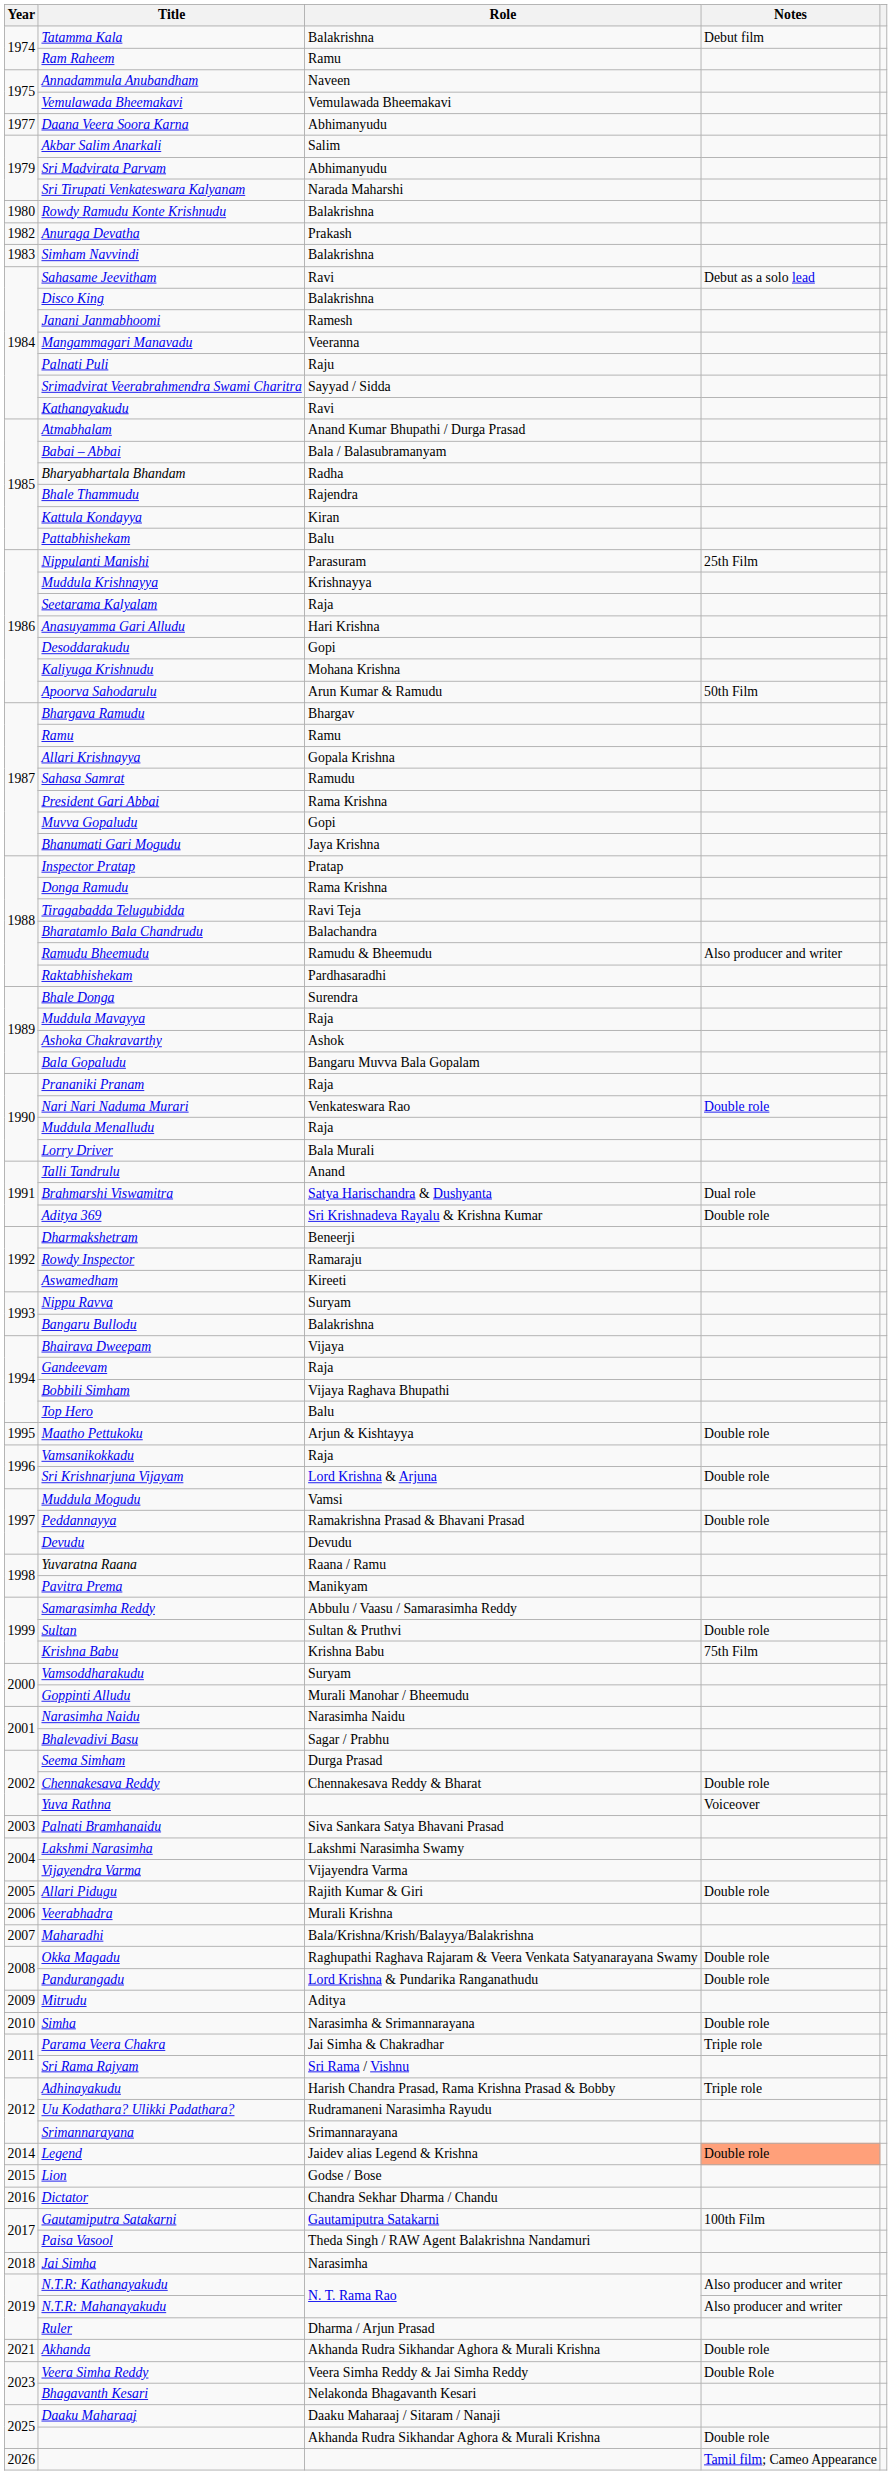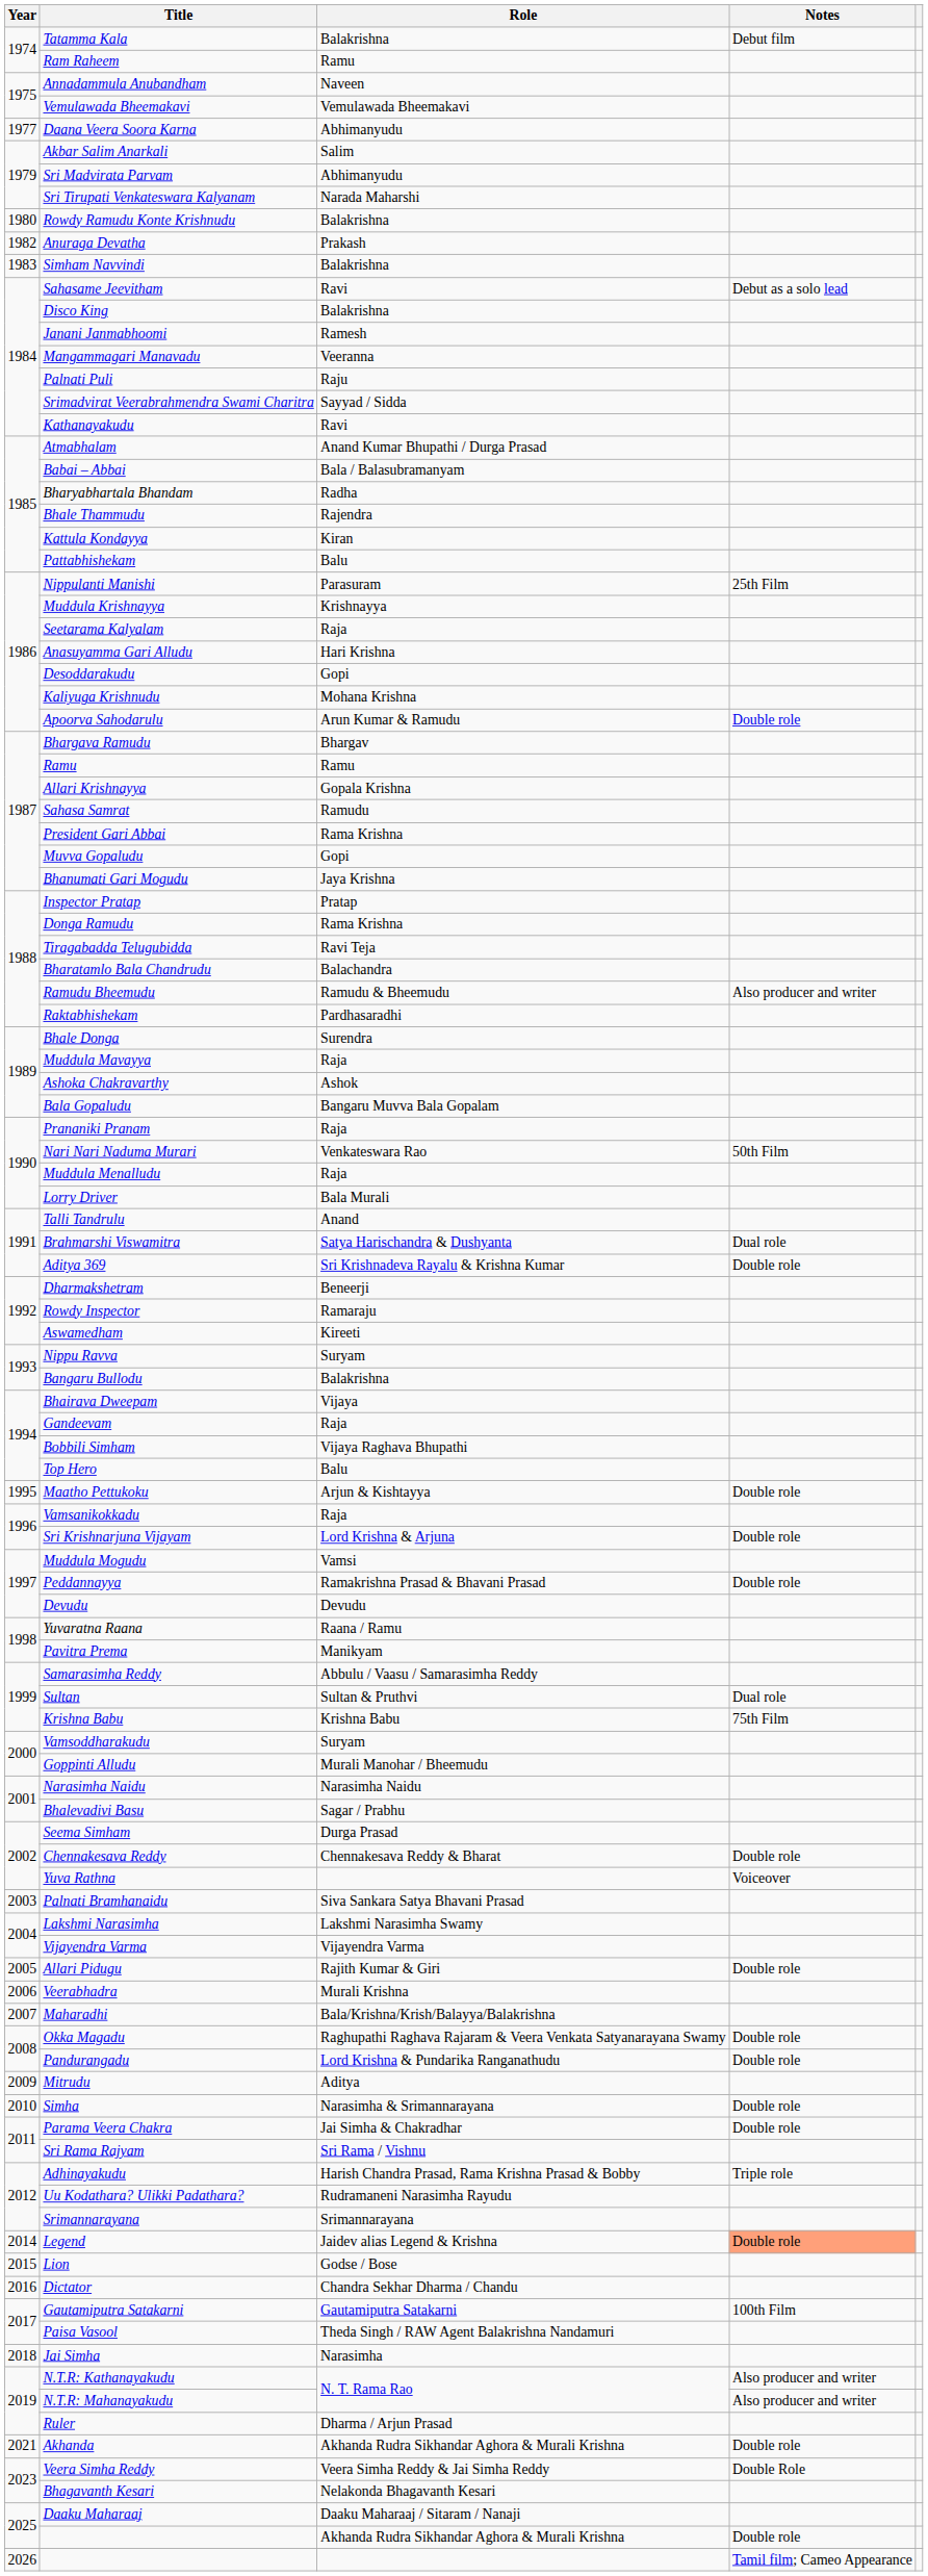Apoorva Sahodarulu | Notes: 50th Film -> Double role
Nari Nari Naduma Murari | Notes: Double role -> 50th Film
Sultan | Notes: Double role -> Dual role
Parama Veera Chakra | Notes: Triple role -> Double role
